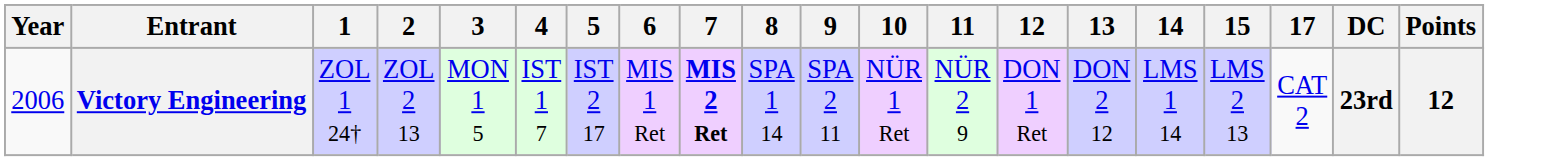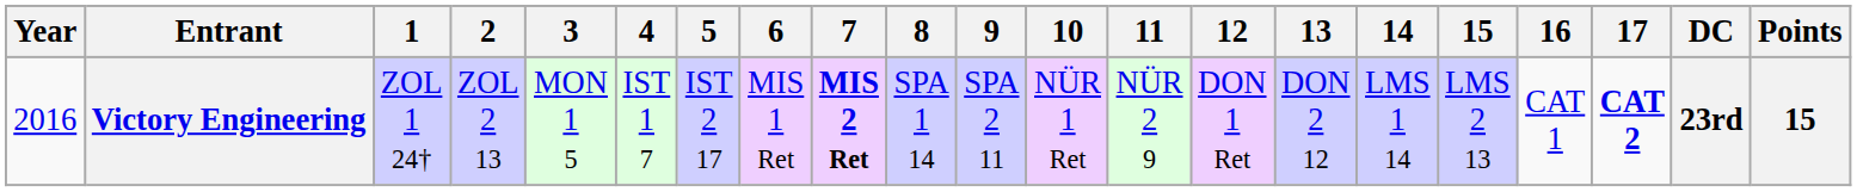+ column: 16 | CAT 1
Victory Engineering | Year: 2006 -> 2016
Victory Engineering | 17: normal -> bold
Victory Engineering | Points: 12 -> 15
